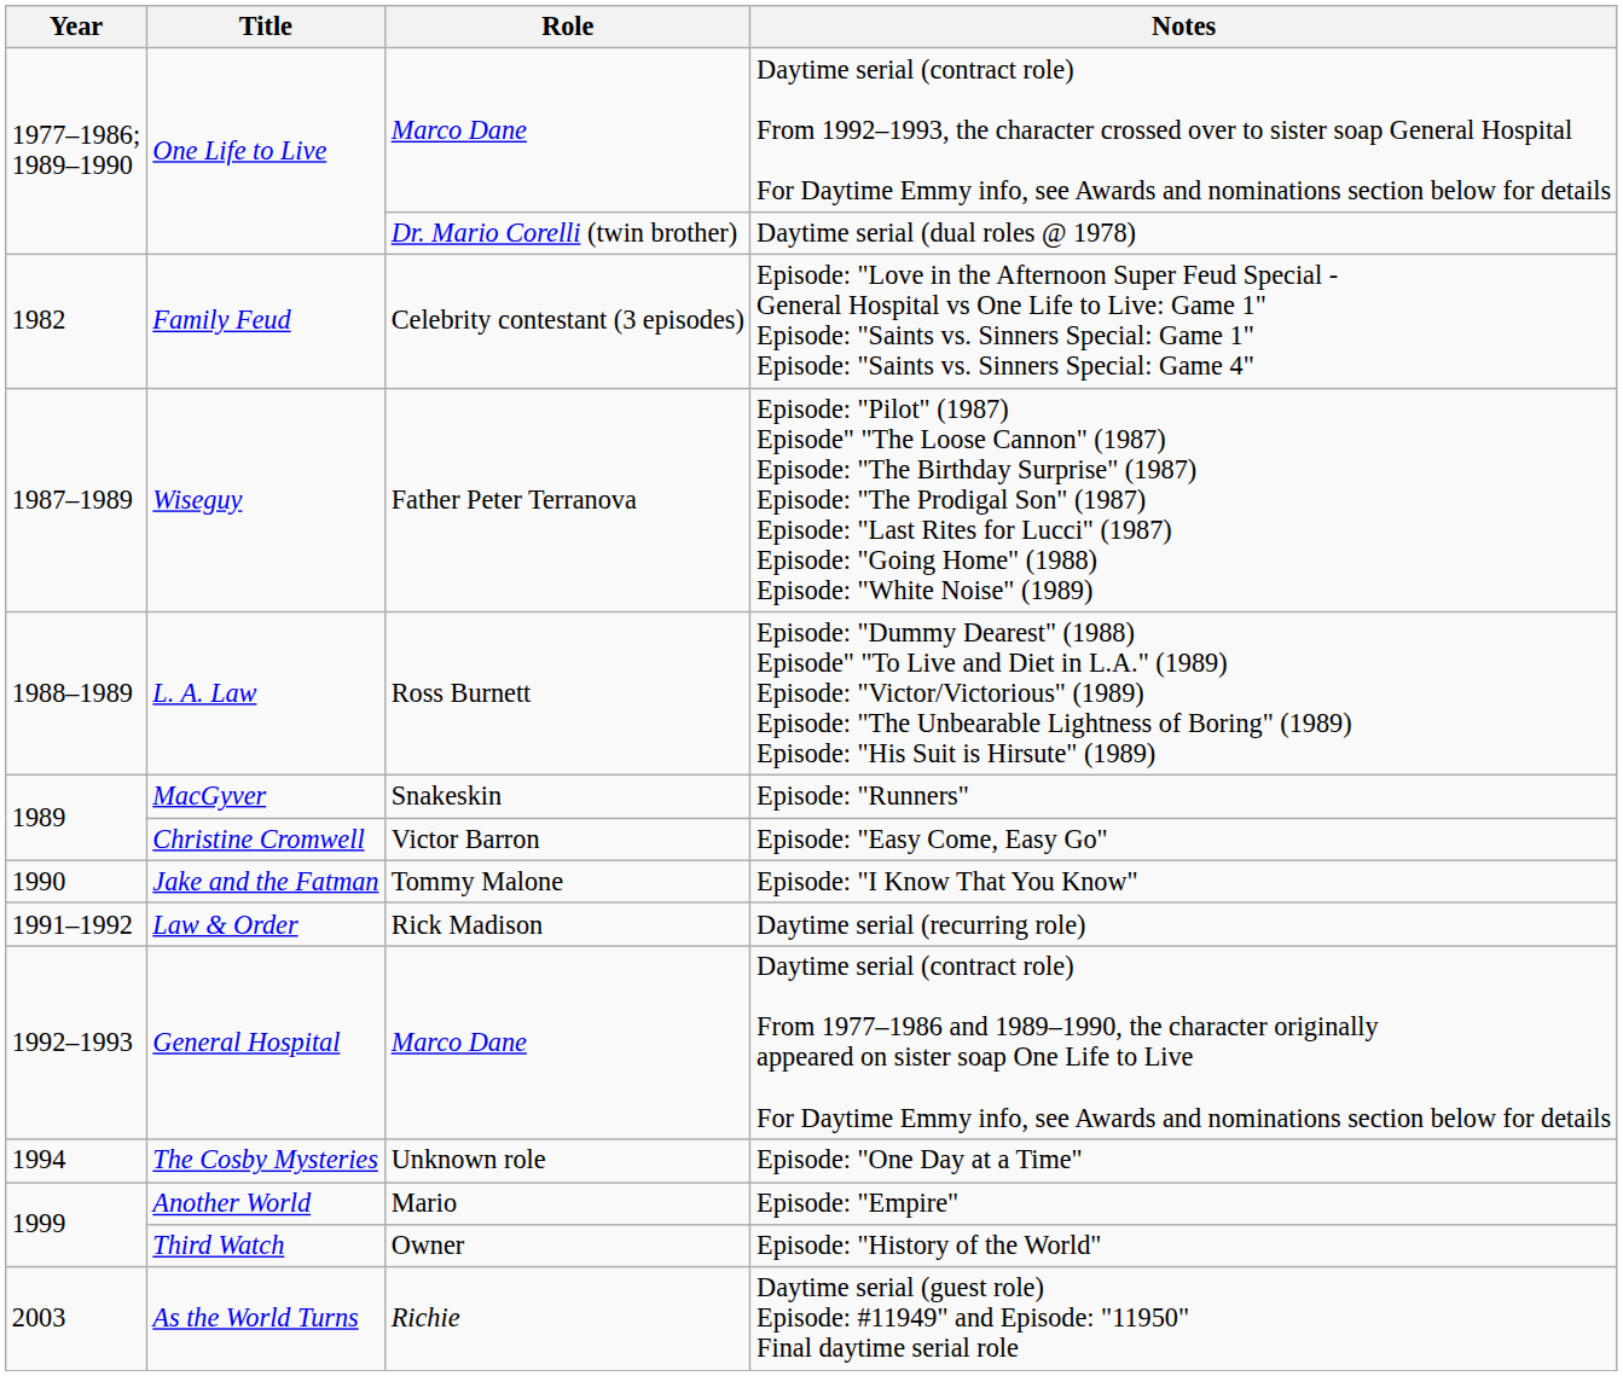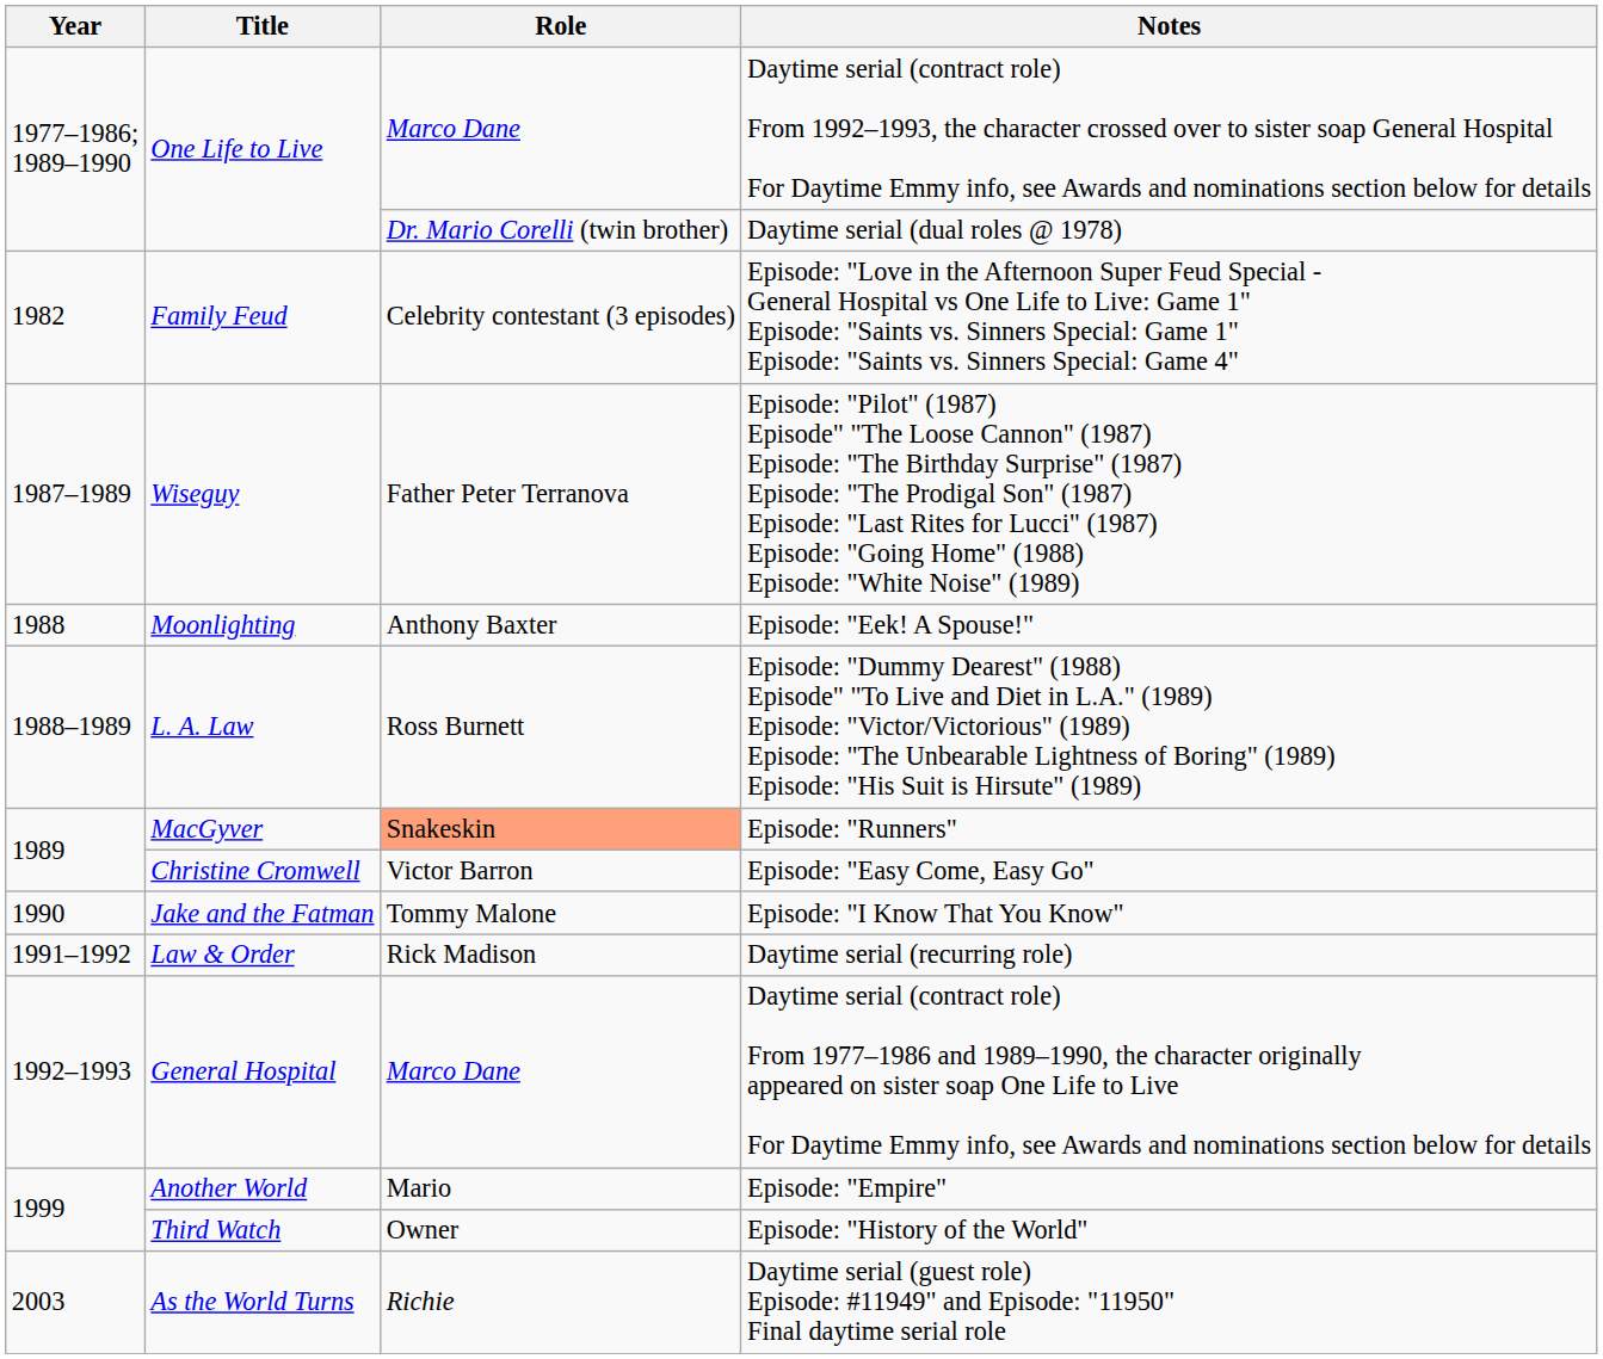+ row: 1988 | Moonlighting | Anthony Baxter | Episode: "Eek! A Spouse!"
Episode: "Runners" | Role: no background -> lightsalmon background
- row: 1994 | The Cosby Mysteries | Unknown role | Episode: "One Day at a Time"
